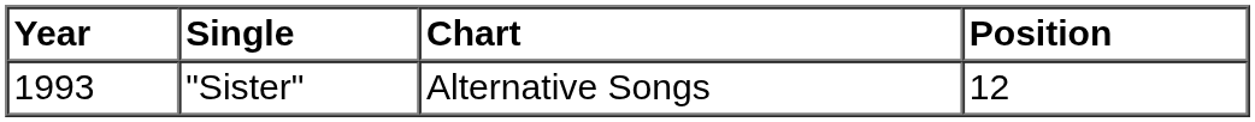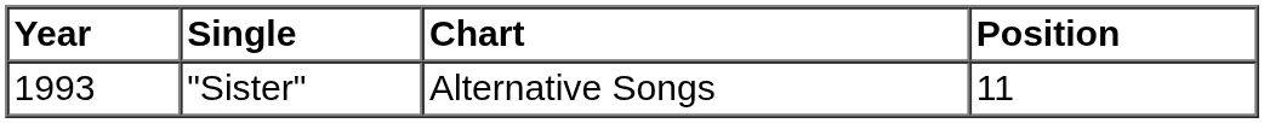"Sister" | Position: 12 -> 11
